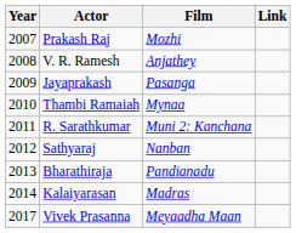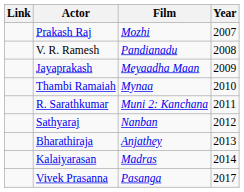columns swapped: Year <-> Link
V. R. Ramesh | Film: Anjathey -> Pandianadu
Jayaprakash | Film: Pasanga -> Meyaadha Maan
Bharathiraja | Film: Pandianadu -> Anjathey
Vivek Prasanna | Film: Meyaadha Maan -> Pasanga
